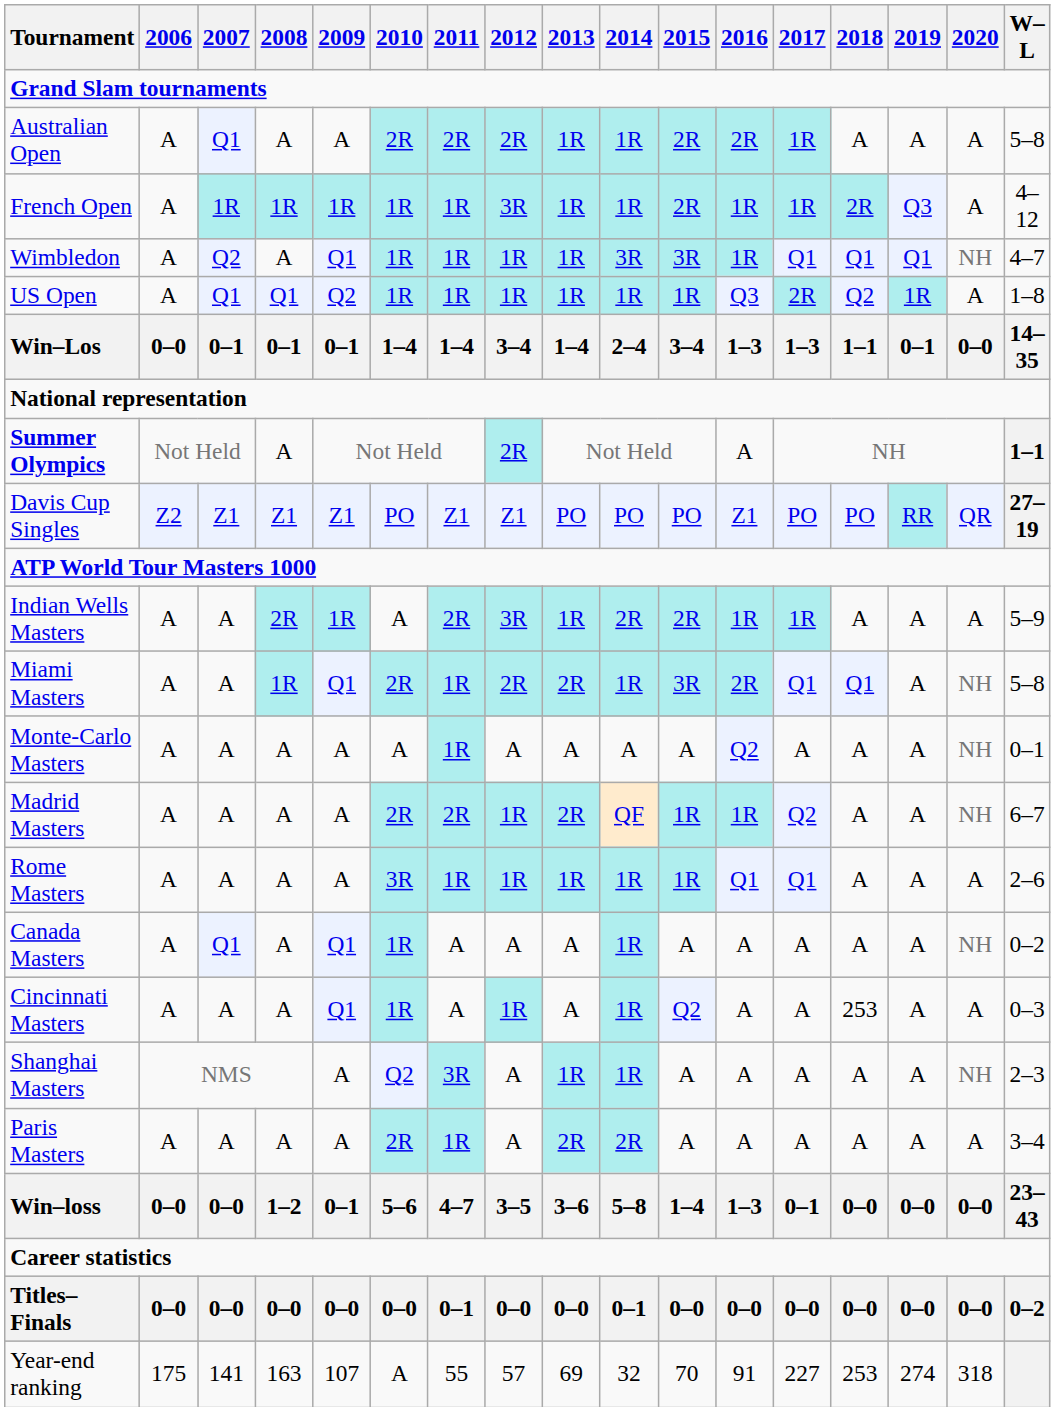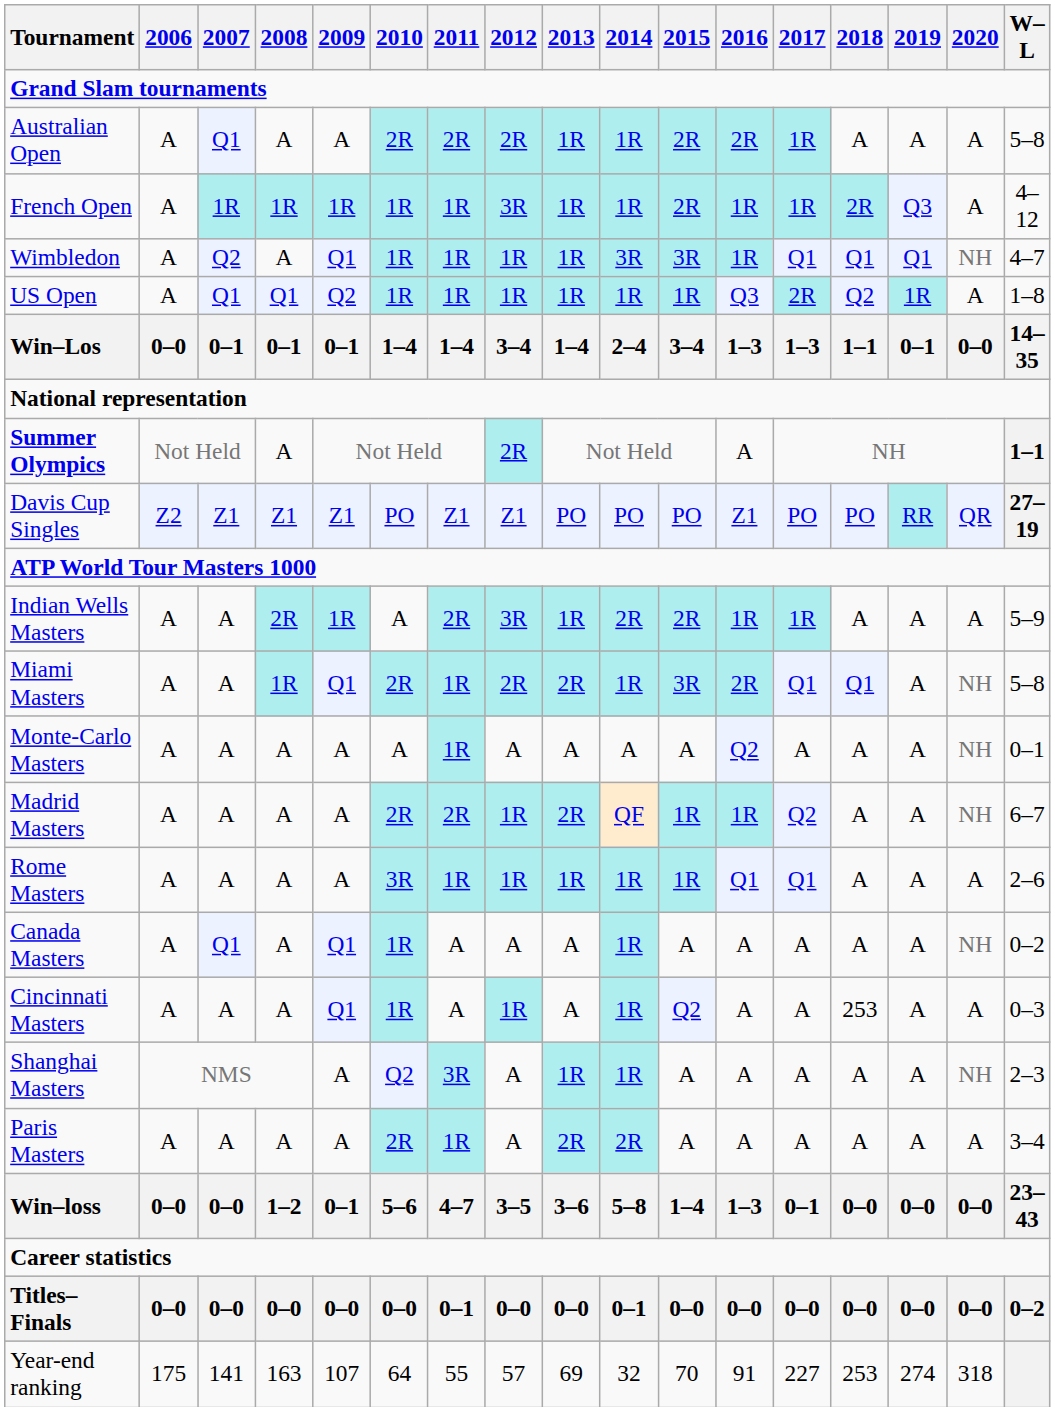Year-end ranking | 2010: A -> 64
